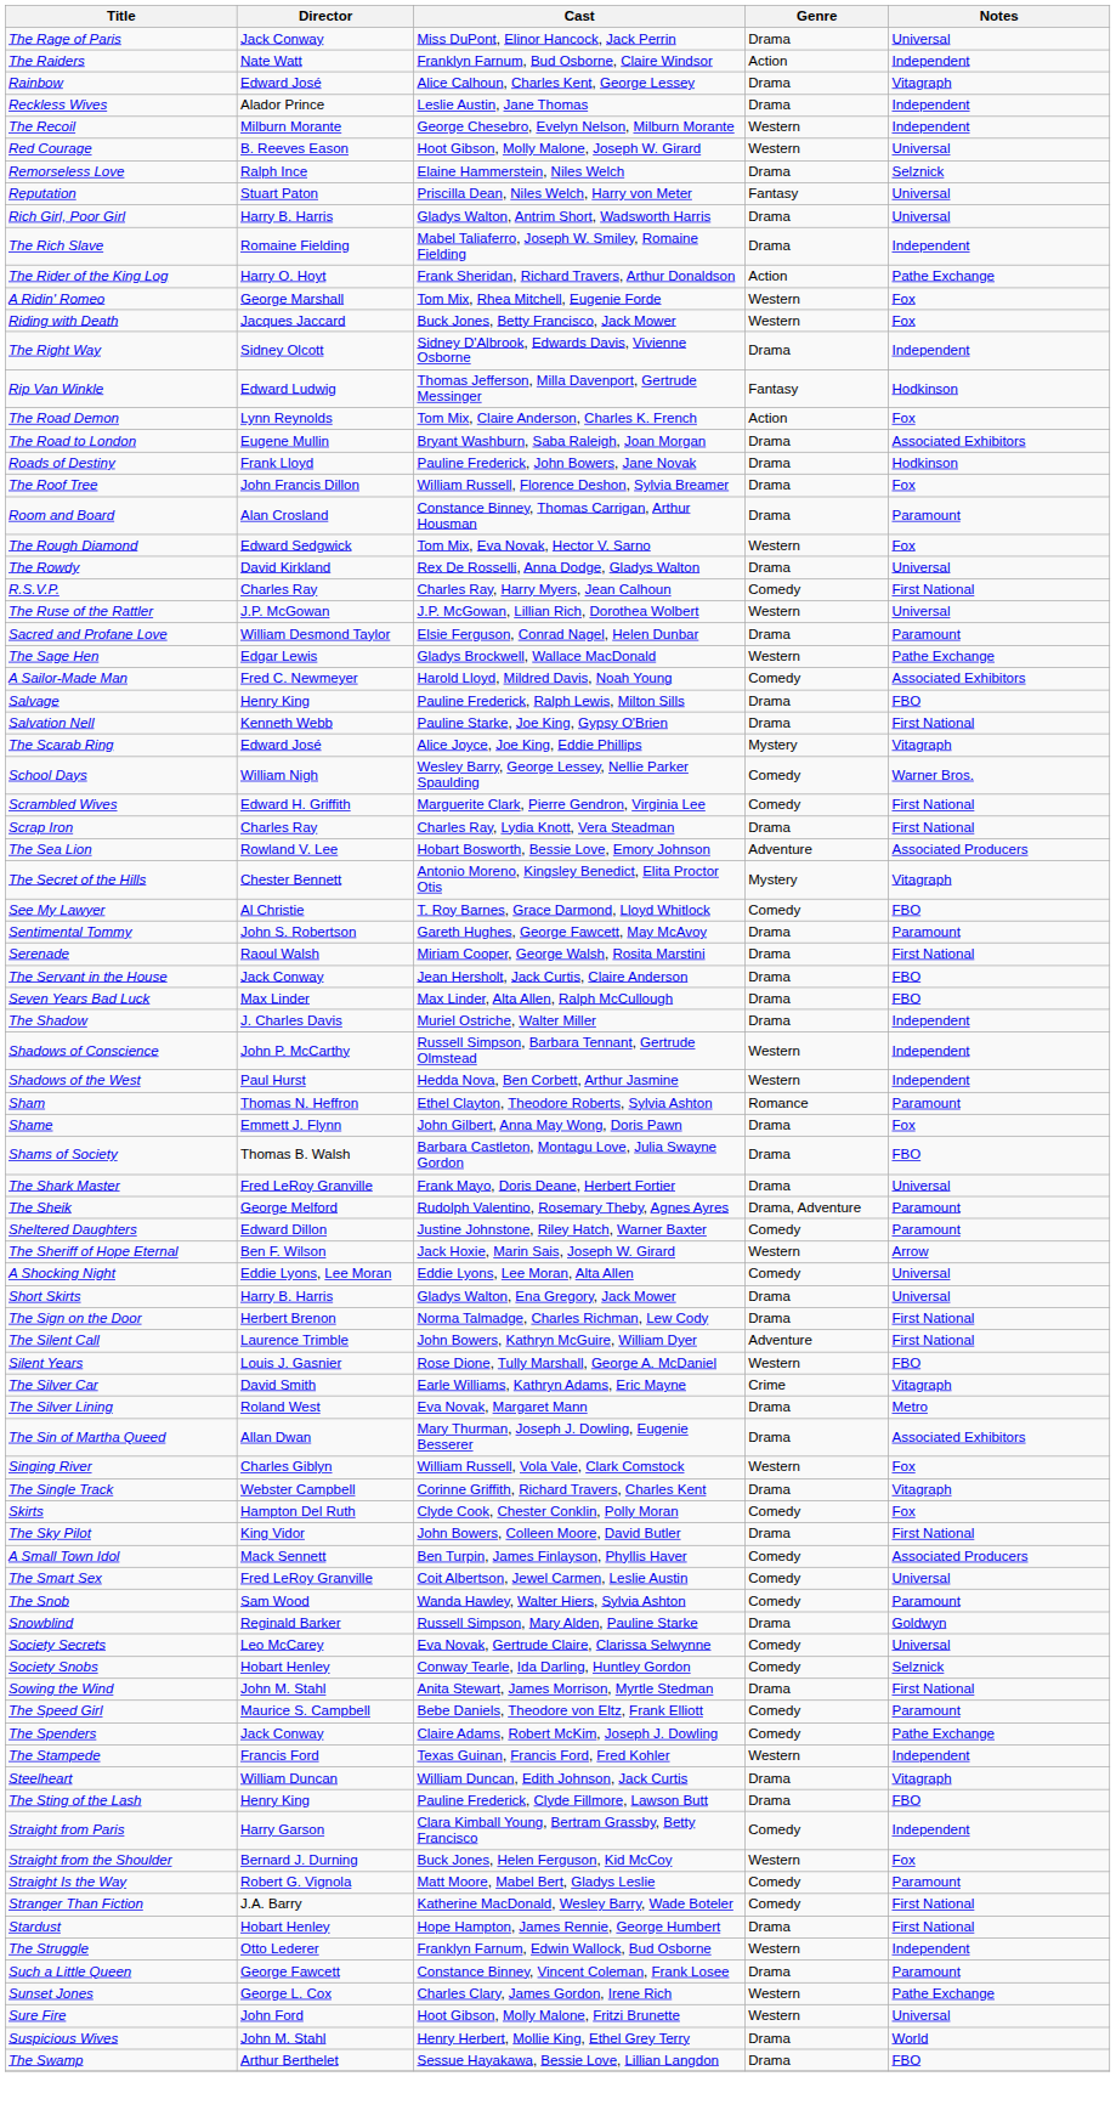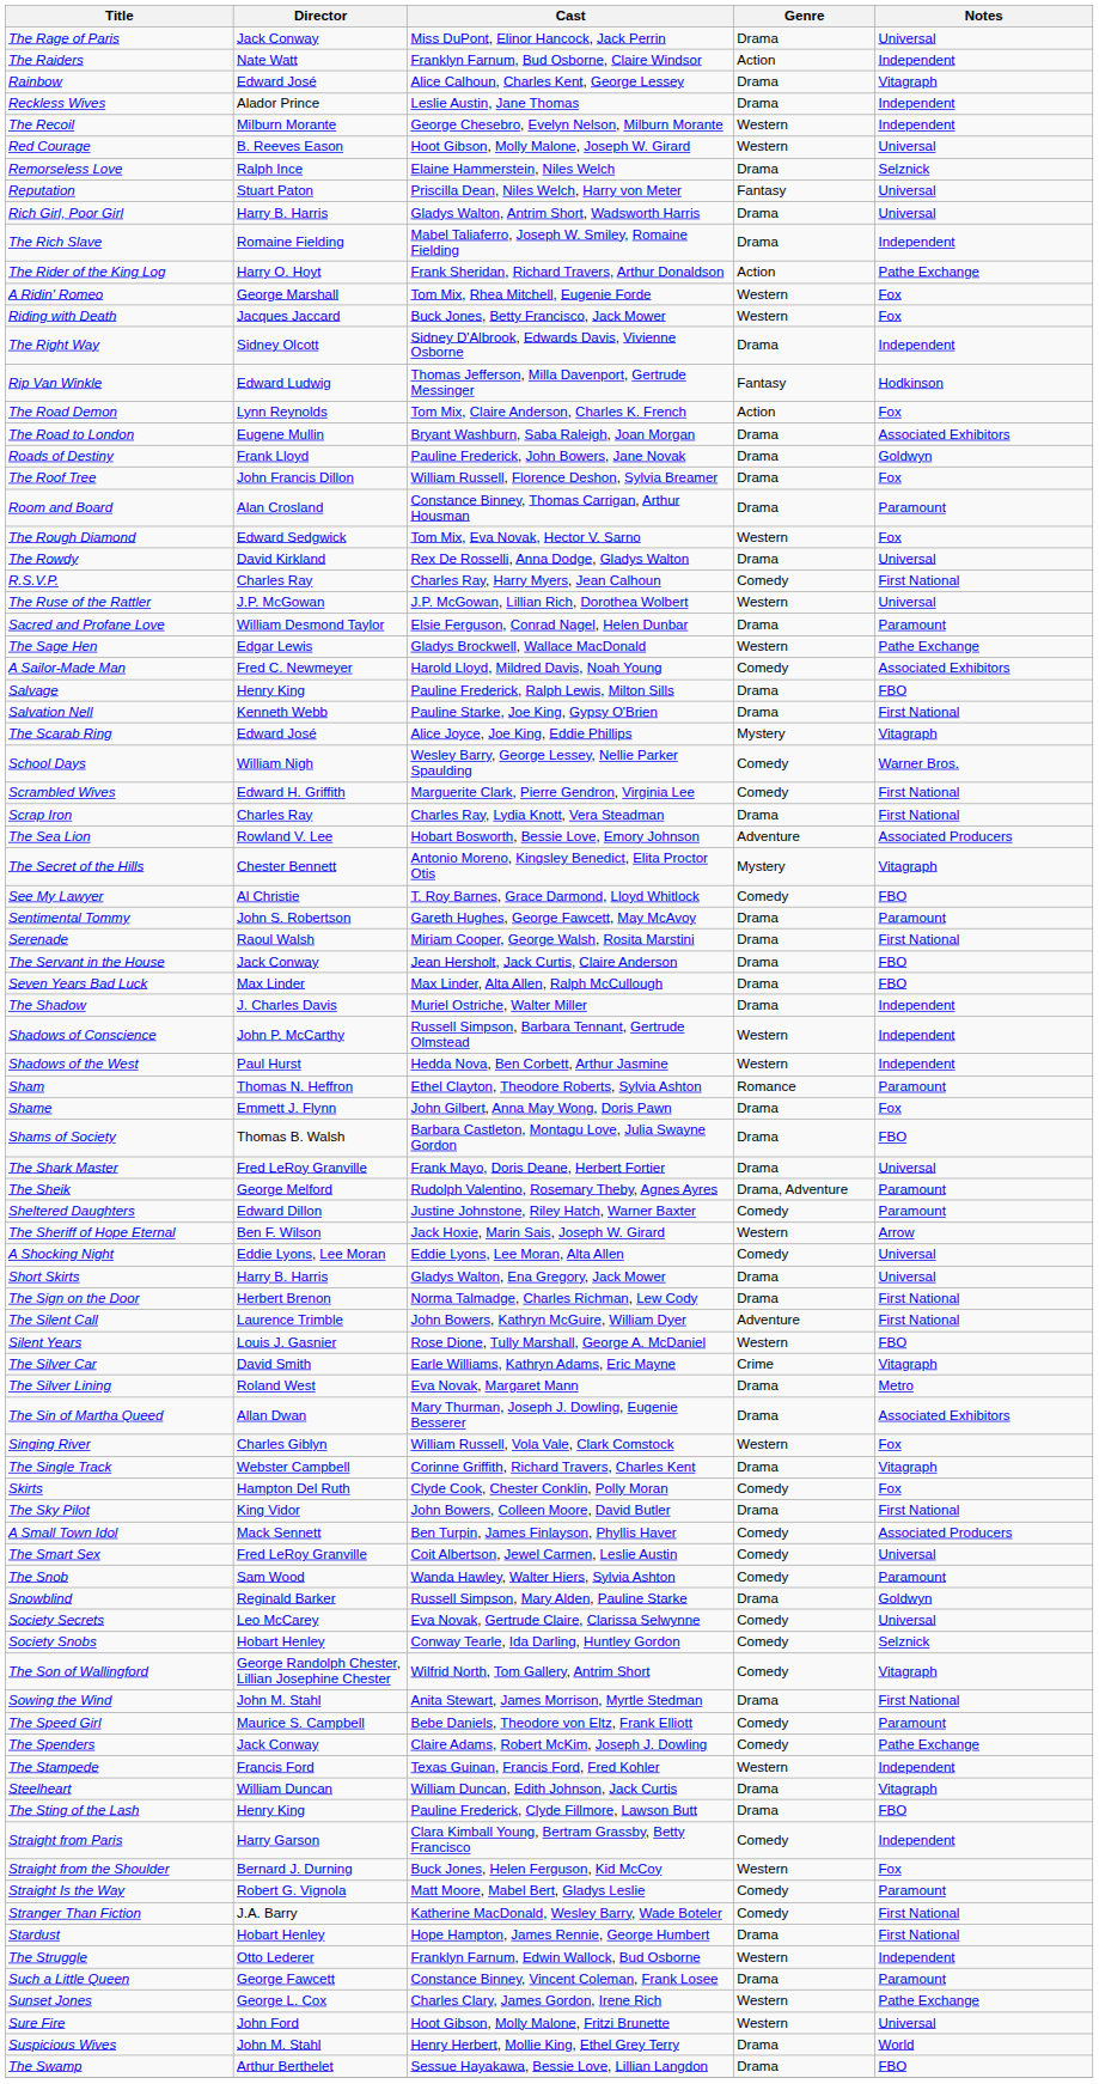Roads of Destiny | Notes: Hodkinson -> Goldwyn
+ row: The Son of Wallingford | George Randolph Chester, Lillian Josephine Chester | Wilfrid North, Tom Gallery, Antrim Short | Comedy | Vitagraph
